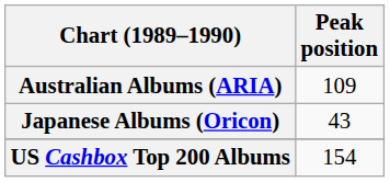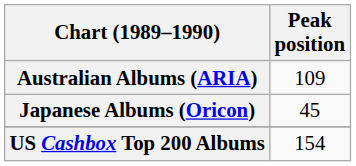Japanese Albums (Oricon) | Peak position: 43 -> 45
